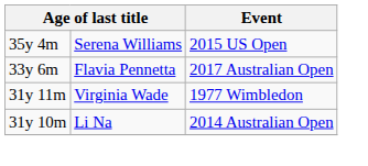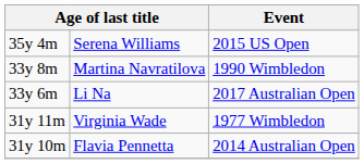+ row: 33y 8m | Martina Navratilova | 1990 Wimbledon
33y 6m | column 2: Flavia Pennetta -> Li Na
31y 10m | column 2: Li Na -> Flavia Pennetta
